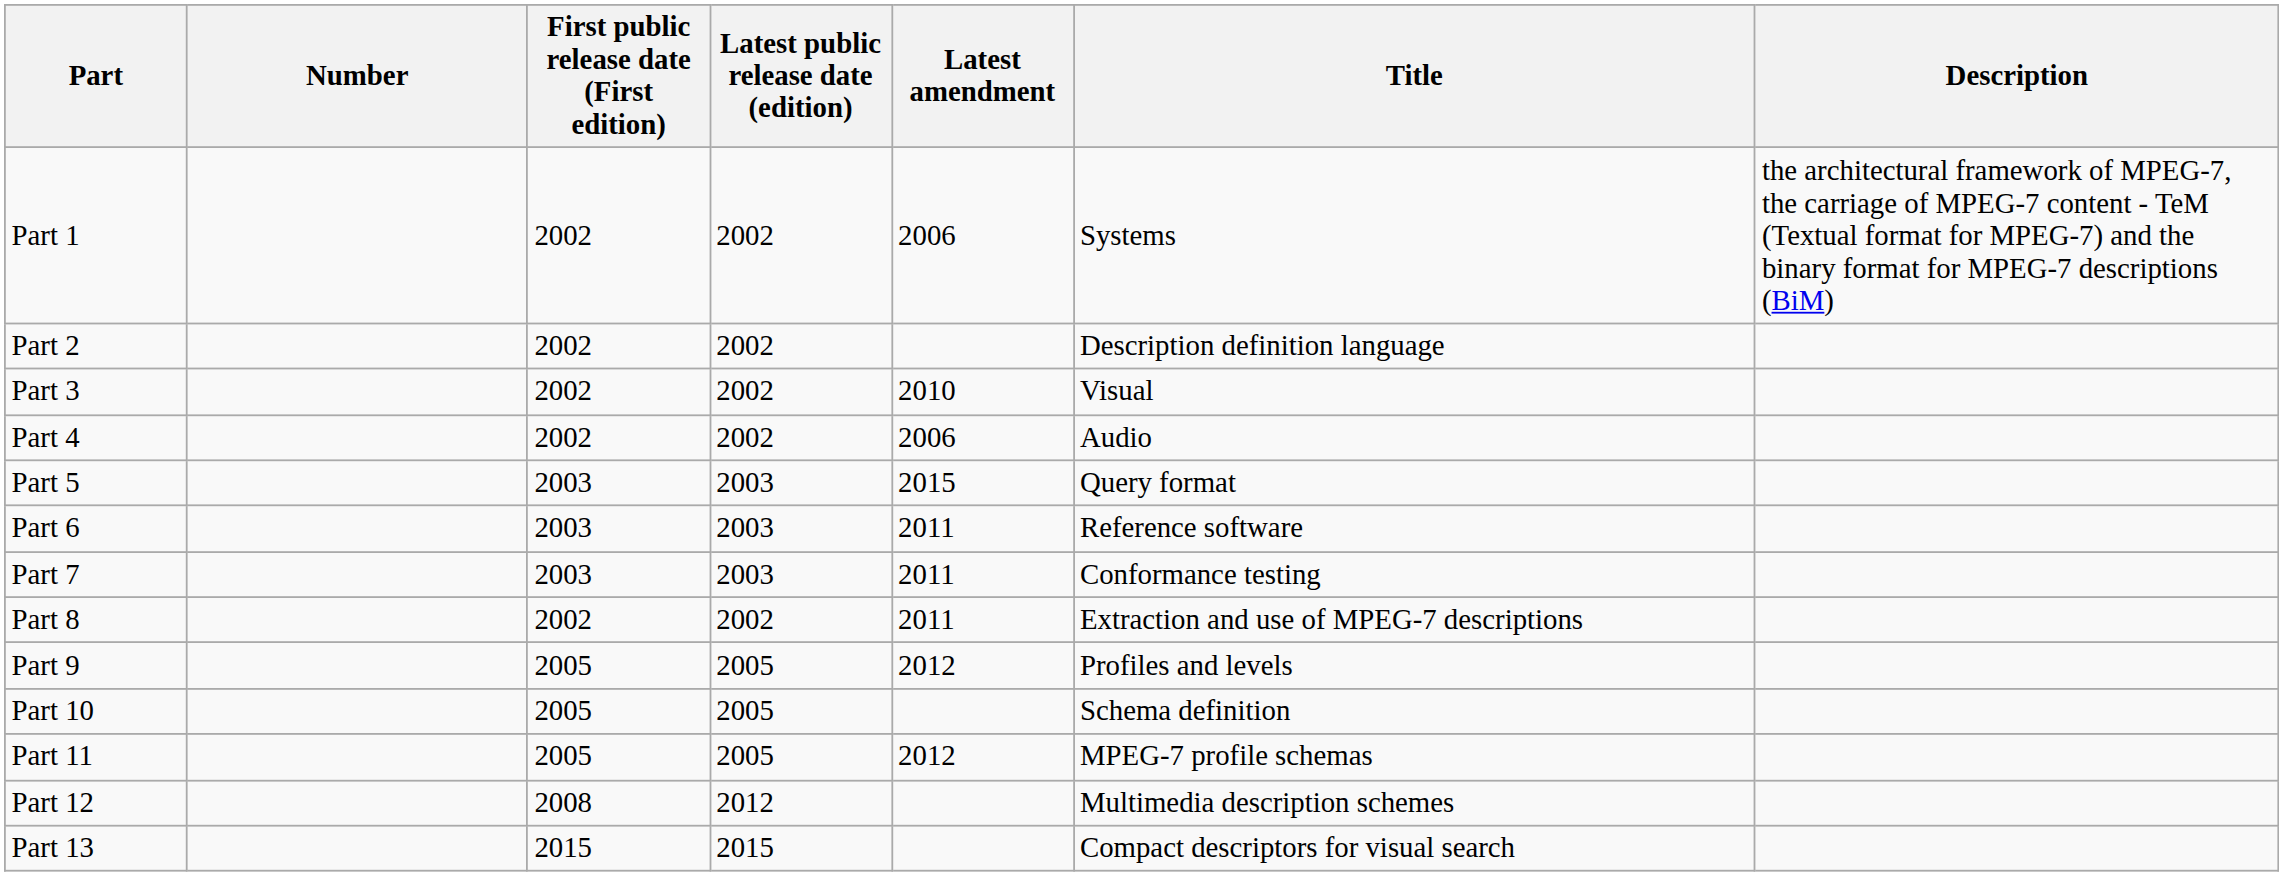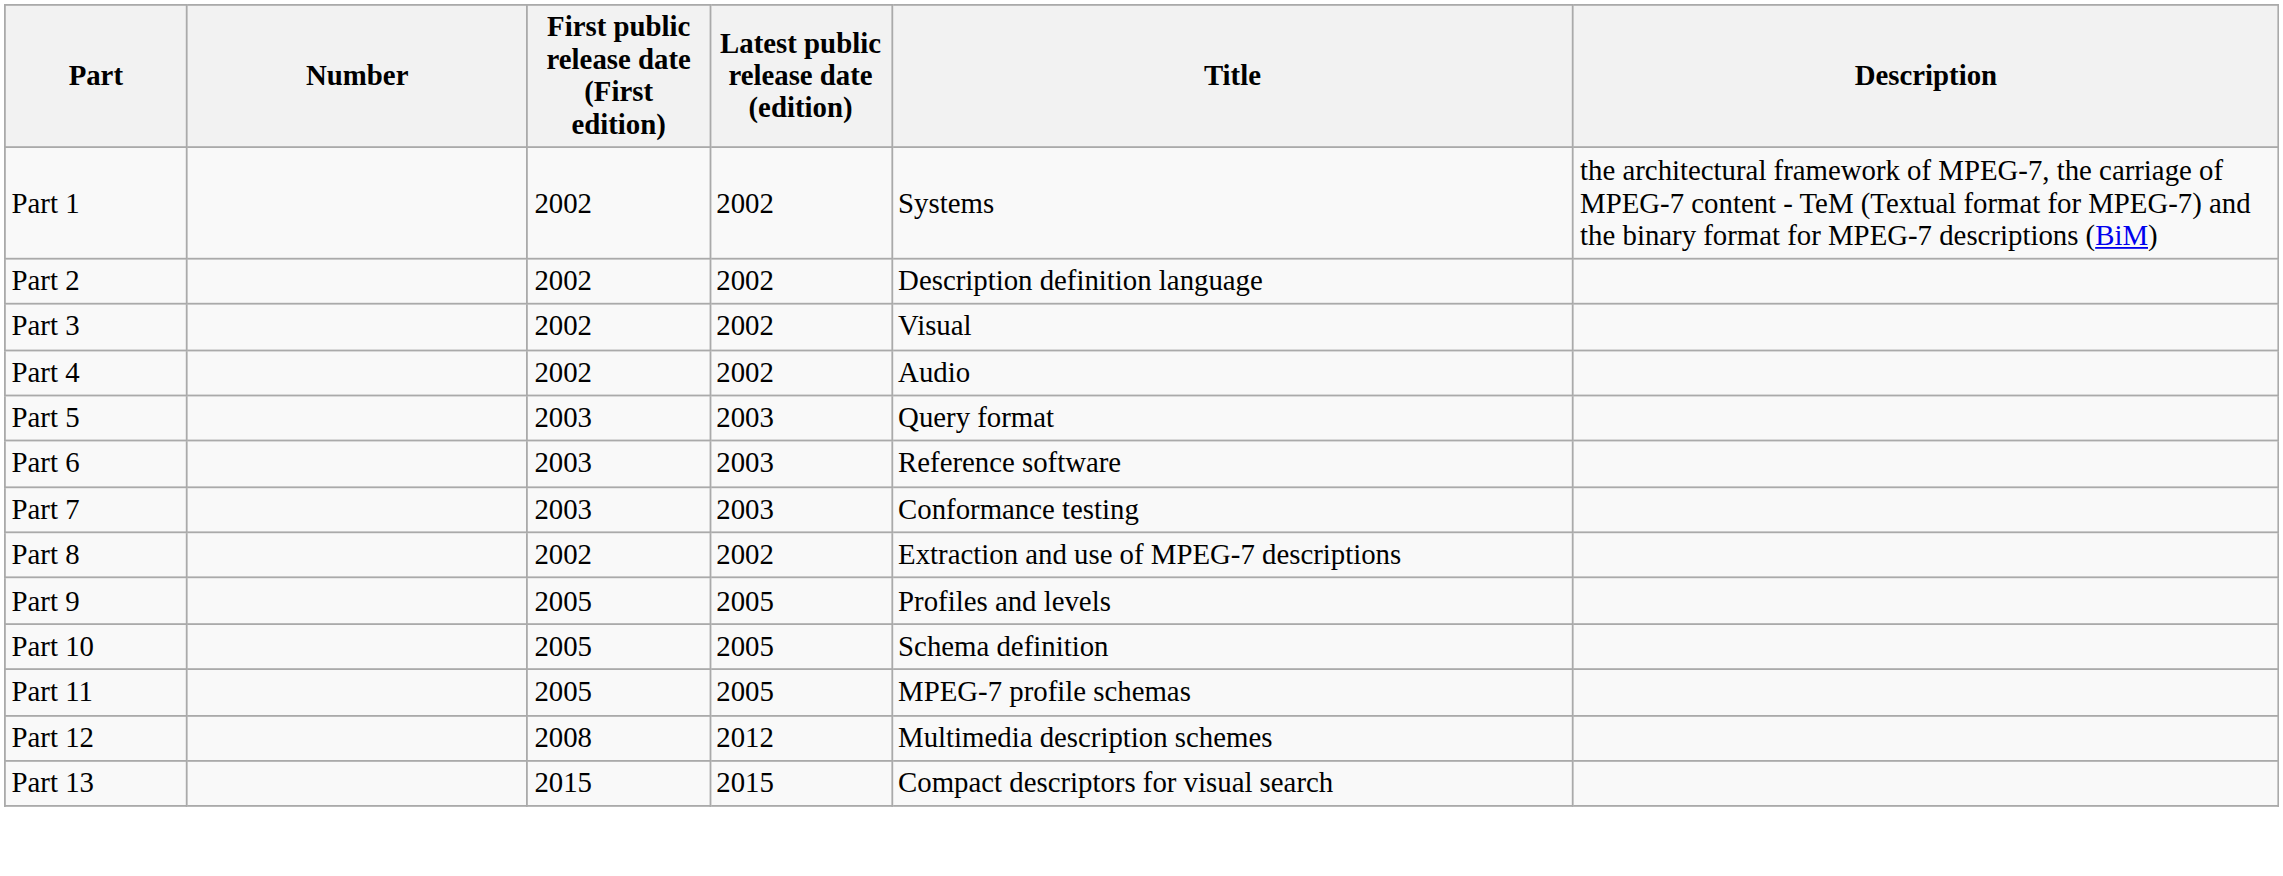- column: Latest amendment | 2006 | 2010 | 2006 | 2015 | 2011 | 2011 | 2011 | 2012 | 2012
